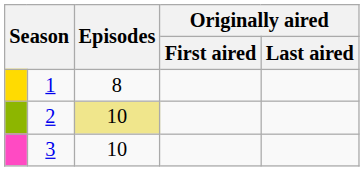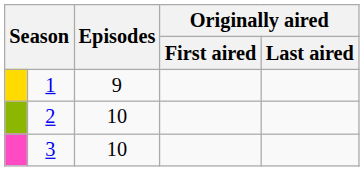1 | Episodes: 8 -> 9
2 | Episodes: khaki background -> no background
